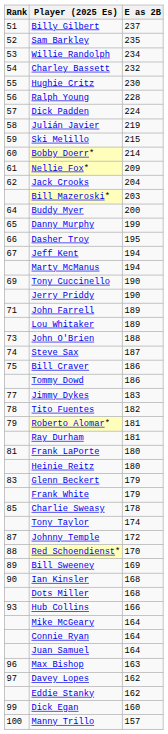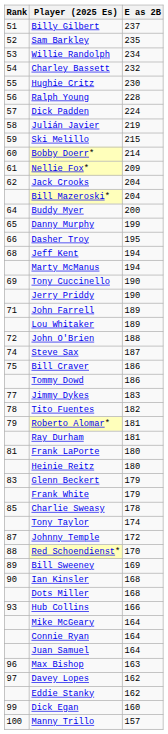Bill Mazeroski* | E as 2B: 203 -> 204
Jeff Kent | Rank: 67 -> 68
John O'Brien | Rank: 73 -> 72
